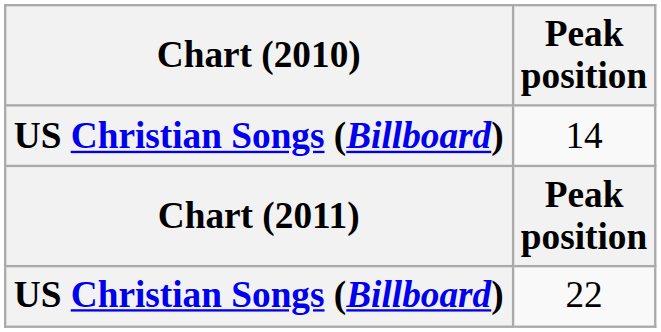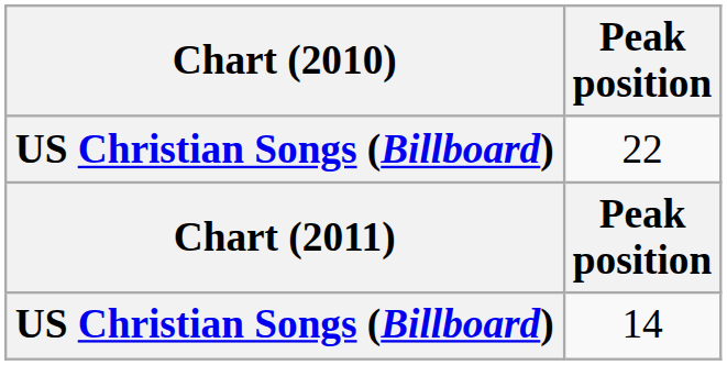rows swapped: 22 <-> 14
